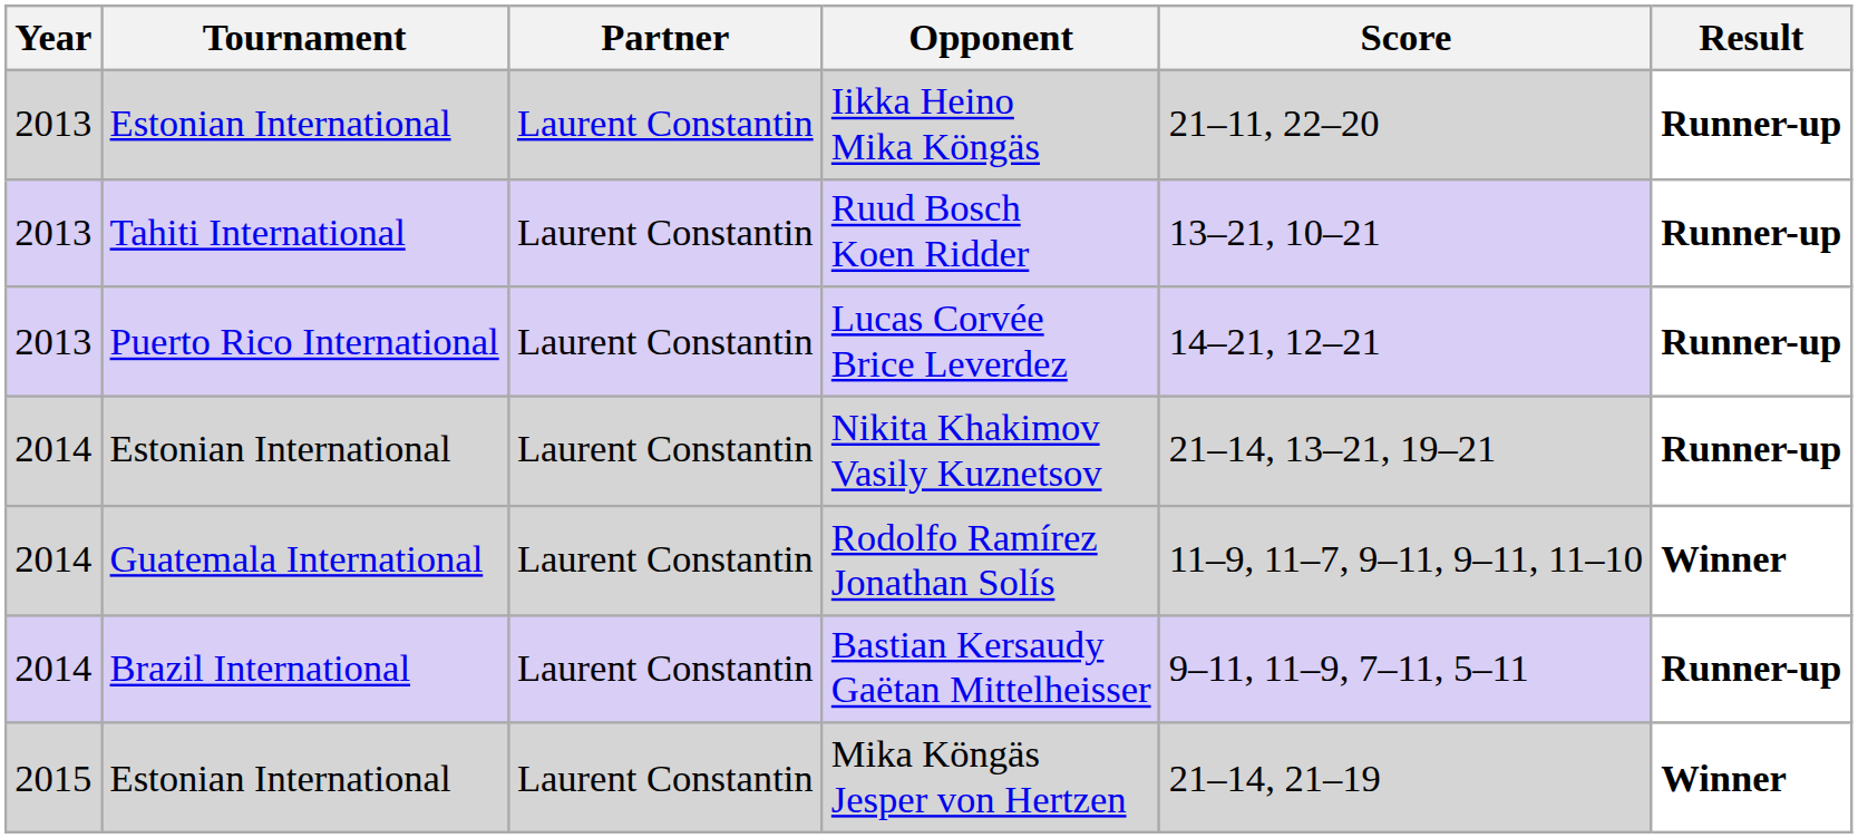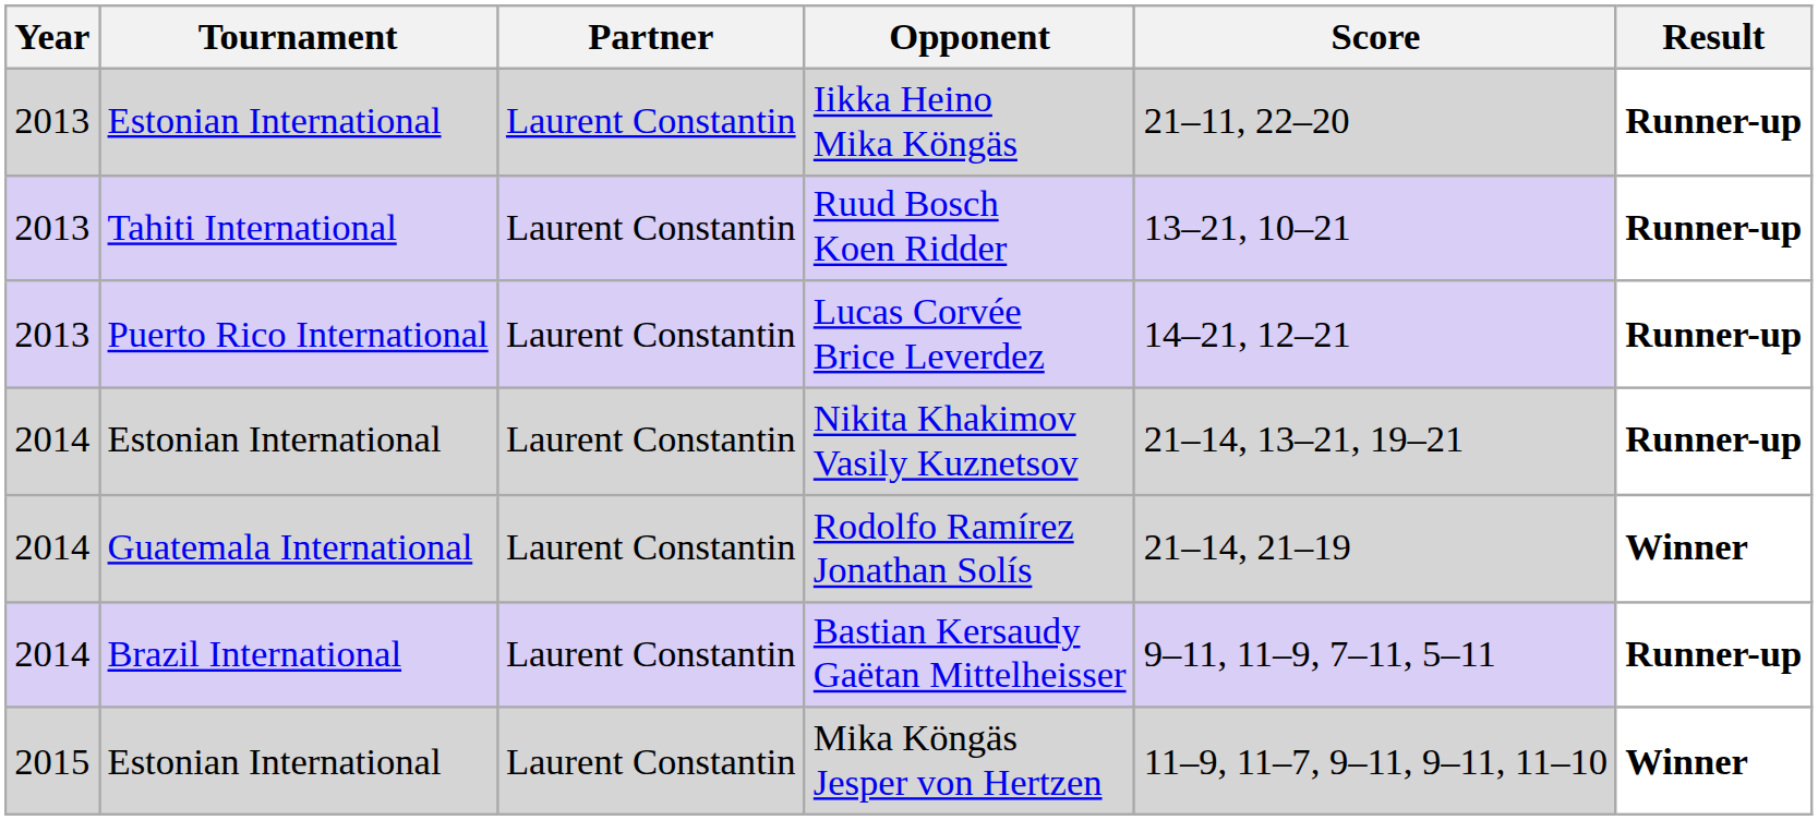Rodolfo Ramírez Jonathan Solís | Score: 11–9, 11–7, 9–11, 9–11, 11–10 -> 21–14, 21–19
Mika Köngäs Jesper von Hertzen | Score: 21–14, 21–19 -> 11–9, 11–7, 9–11, 9–11, 11–10
